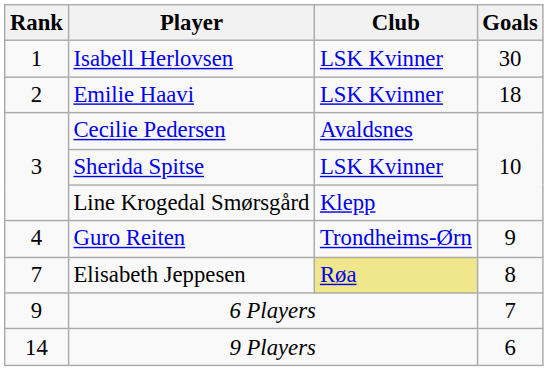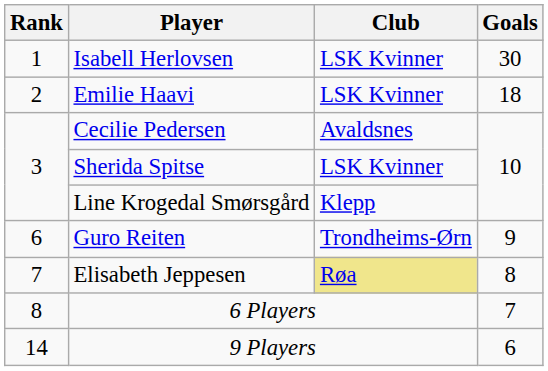Guro Reiten | Rank: 4 -> 6
6 Players | Rank: 9 -> 8
